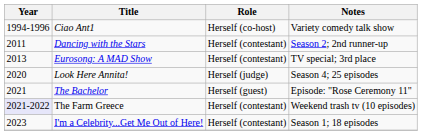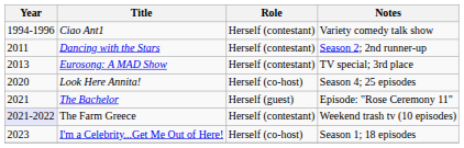Ciao Ant1 | Role: Herself (co-host) -> Herself (contestant)
Look Here Annita! | Role: Herself (judge) -> Herself (co-host)
I'm a Celebrity...Get Me Out of Here! | Role: Herself (contestant) -> Herself (co-host)
